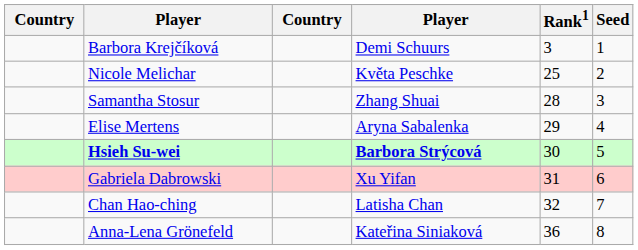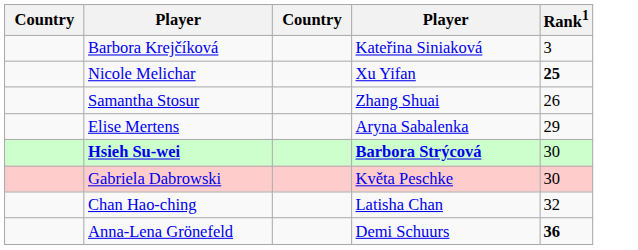- column: Seed | 1 | 2 | 3 | 4 | 5 | 6 | 7 | 8
Barbora Krejčíková | column 4: Demi Schuurs -> Kateřina Siniaková
Nicole Melichar | column 4: Květa Peschke -> Xu Yifan
Nicole Melichar | Rank1: normal -> bold
Samantha Stosur | Rank1: 28 -> 26
Gabriela Dabrowski | column 4: Xu Yifan -> Květa Peschke
Gabriela Dabrowski | Rank1: 31 -> 30
Anna-Lena Grönefeld | column 4: Kateřina Siniaková -> Demi Schuurs
Anna-Lena Grönefeld | Rank1: normal -> bold
